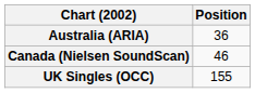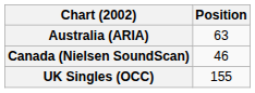Australia (ARIA) | Position: 36 -> 63
